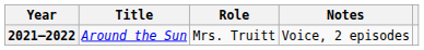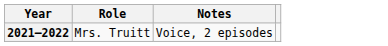- column: Title | Around the Sun
